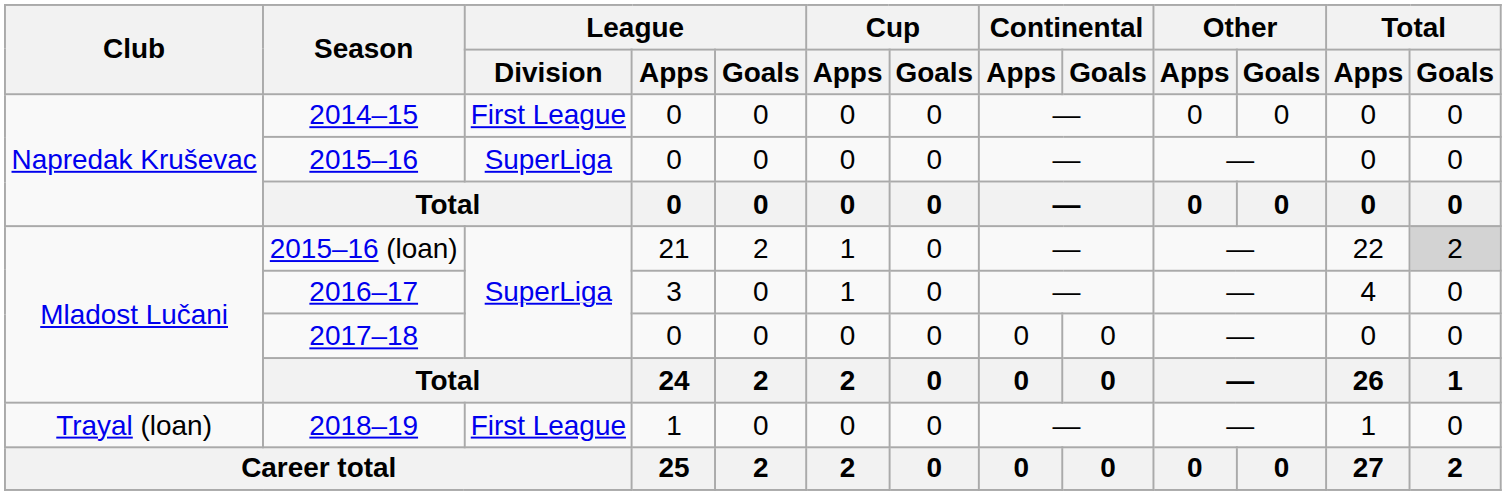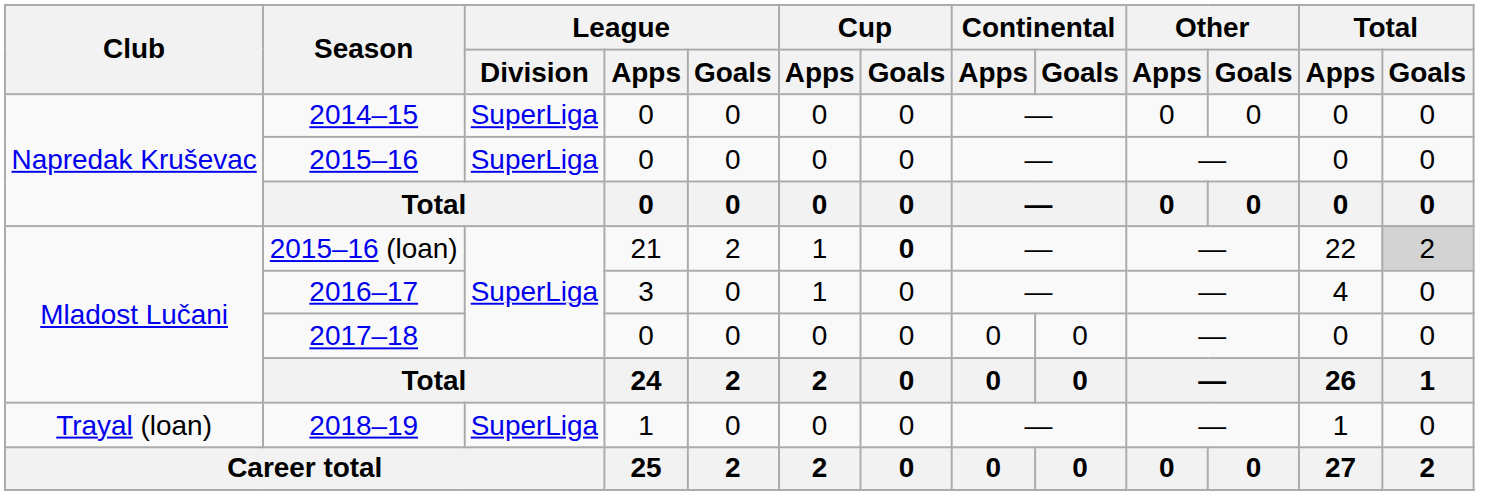2014–15 | League / Division: First League -> SuperLiga
2015–16 (loan) | Cup / Goals: normal -> bold
2018–19 | League / Division: First League -> SuperLiga
